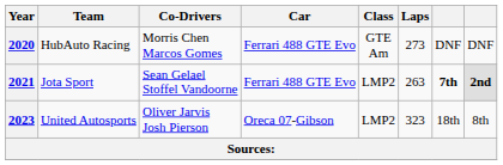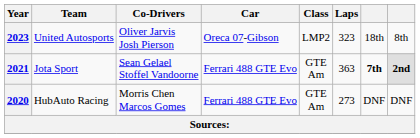rows swapped: 2020 <-> 2023
2021 | Class: LMP2 -> GTE Am
2021 | Laps: 263 -> 363
